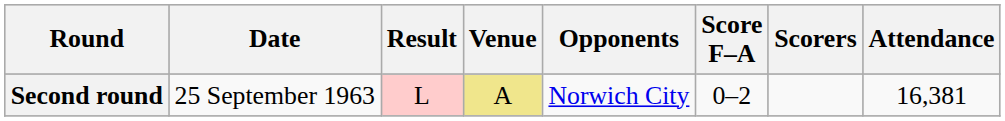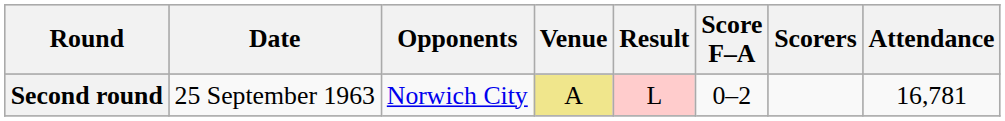columns swapped: Opponents <-> Result
Second round | Attendance: 16,381 -> 16,781
